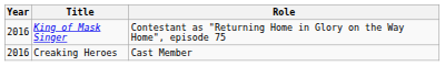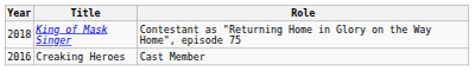King of Mask Singer | Year: 2016 -> 2018
